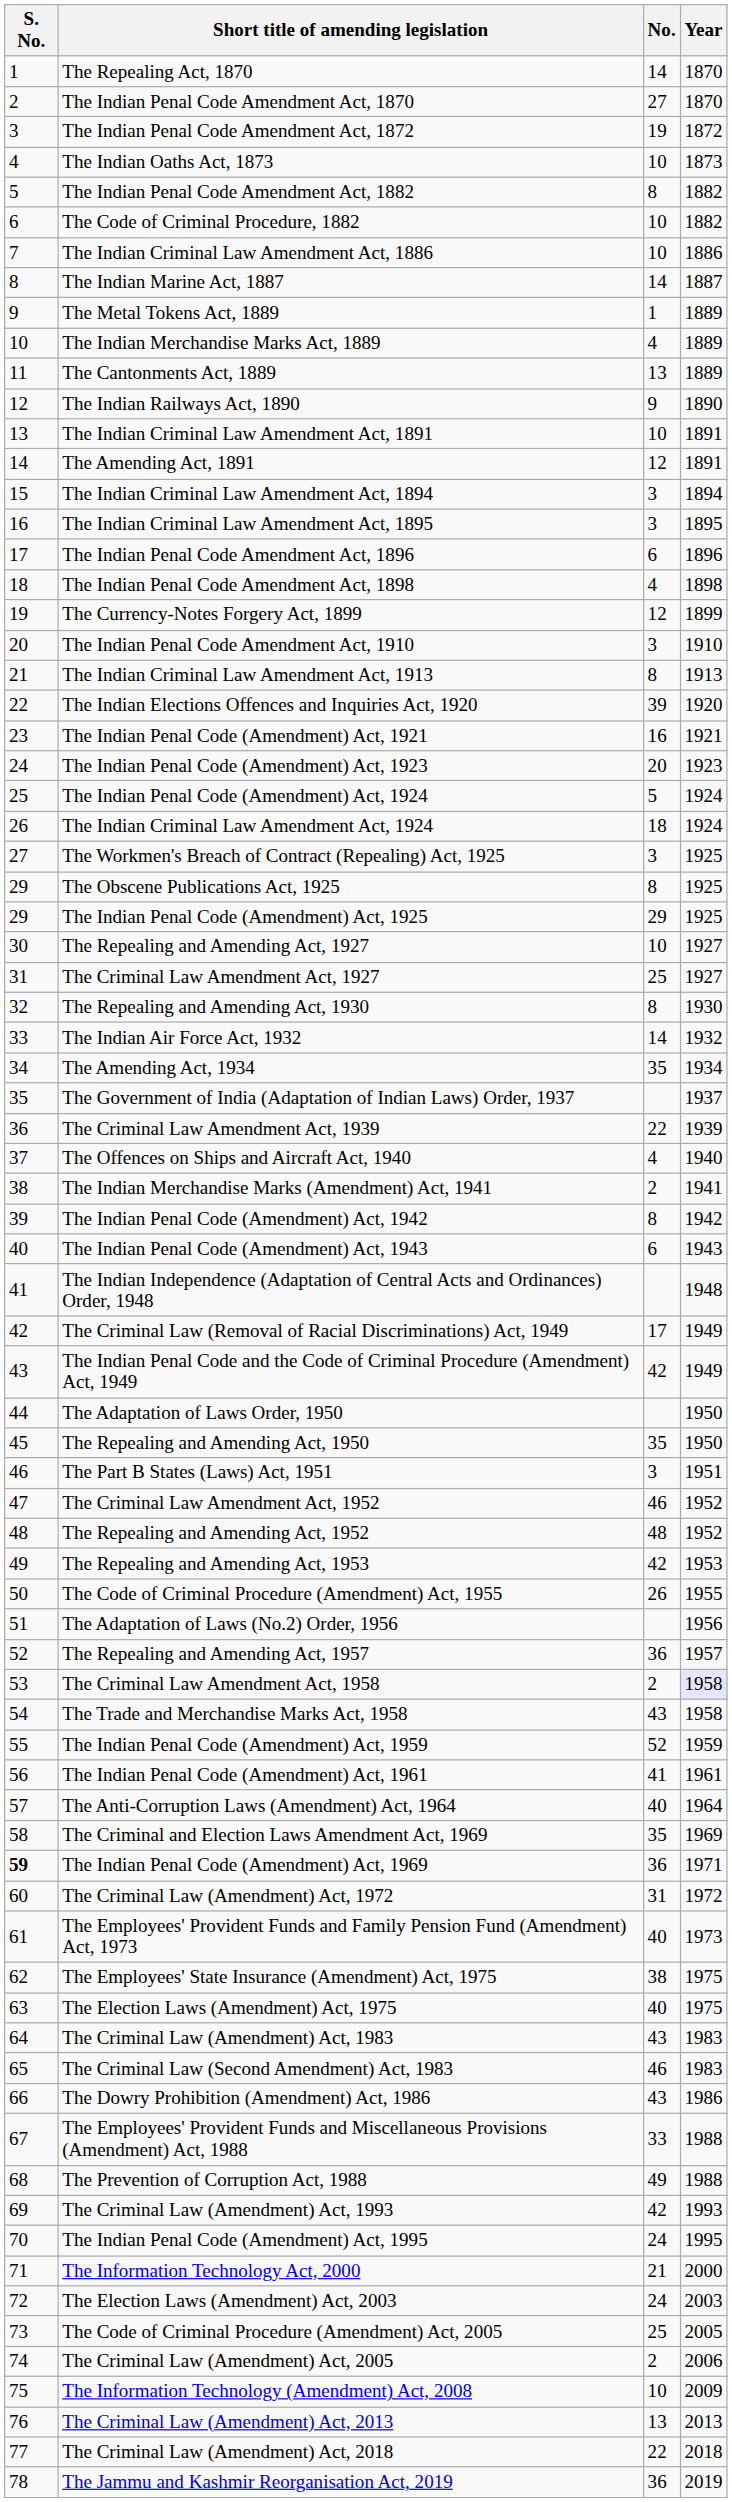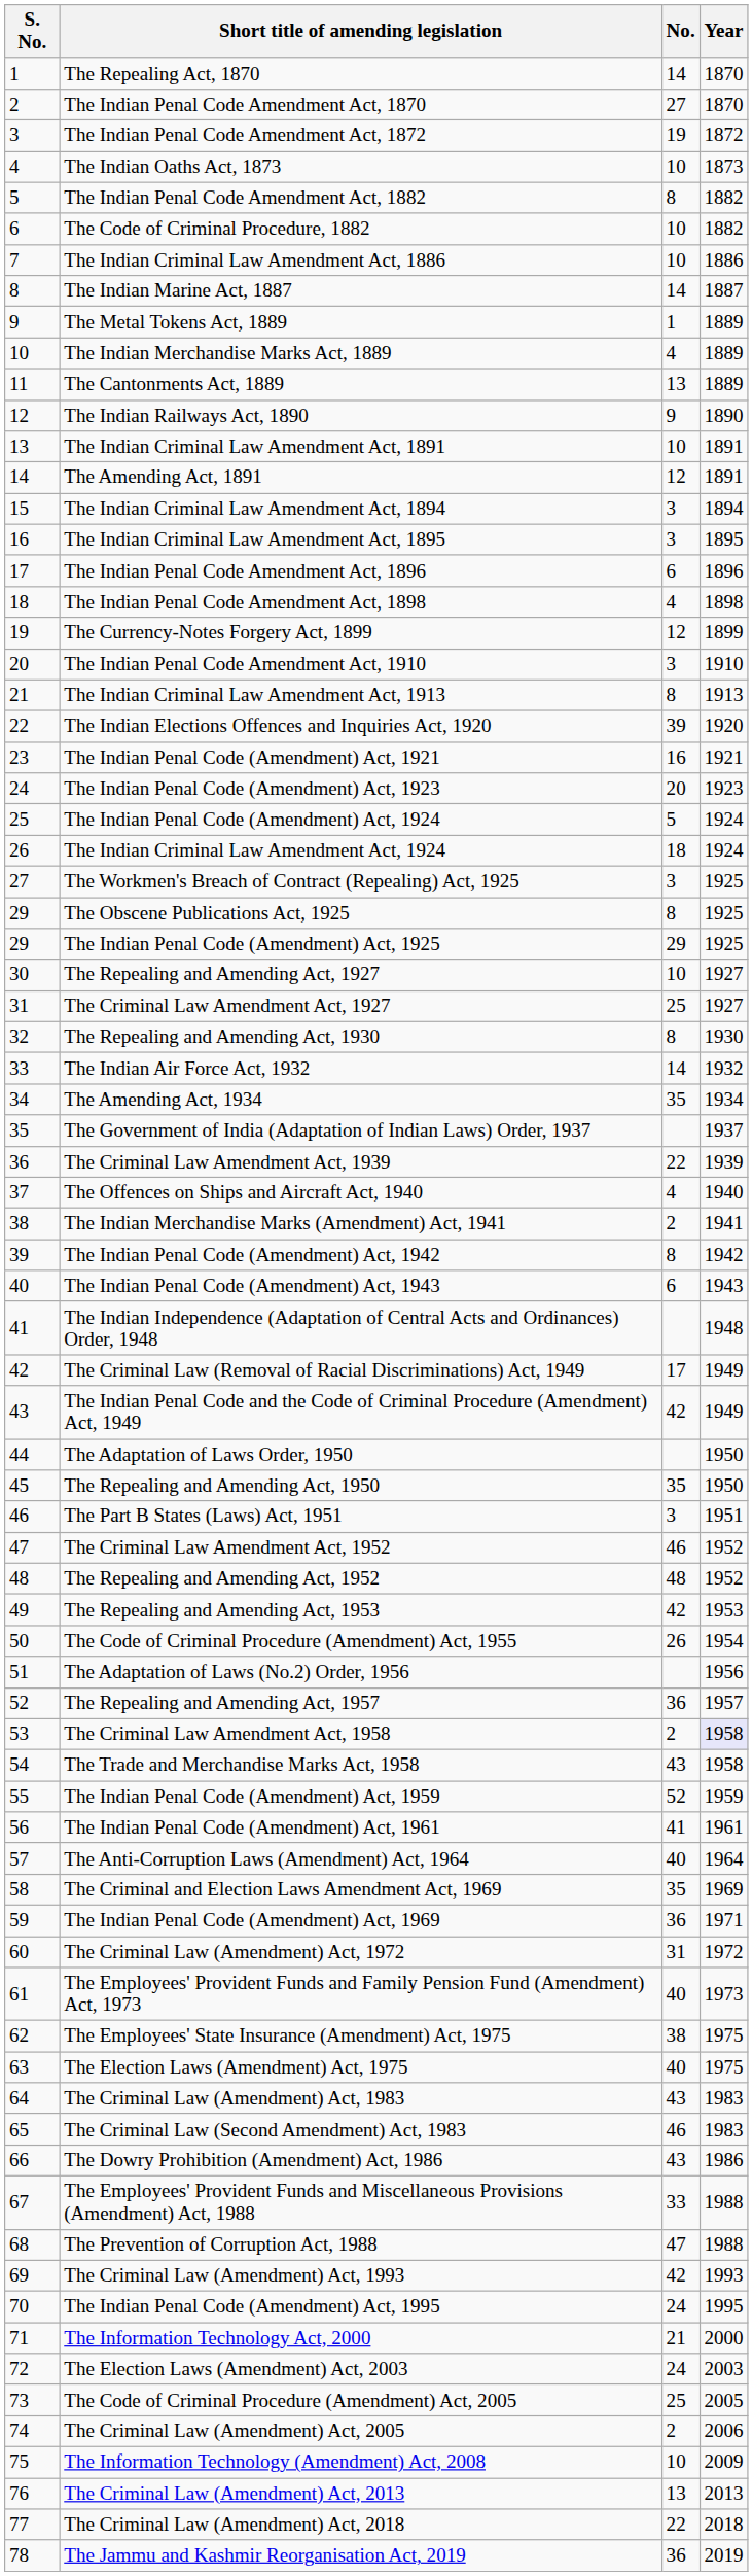The Code of Criminal Procedure (Amendment) Act, 1955 | Year: 1955 -> 1954
The Indian Penal Code (Amendment) Act, 1969 | S. No.: bold -> normal
The Prevention of Corruption Act, 1988 | No.: 49 -> 47
